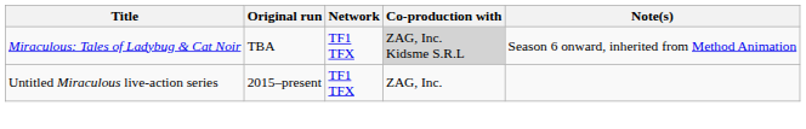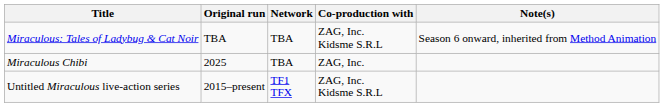Miraculous: Tales of Ladybug & Cat Noir | Network: TF1 TFX -> TBA
Miraculous: Tales of Ladybug & Cat Noir | Co-production with: lightgrey background -> no background
+ row: Miraculous Chibi | 2025 | TBA | ZAG, Inc.
Untitled Miraculous live-action series | Co-production with: ZAG, Inc. -> ZAG, Inc. Kidsme S.R.L
